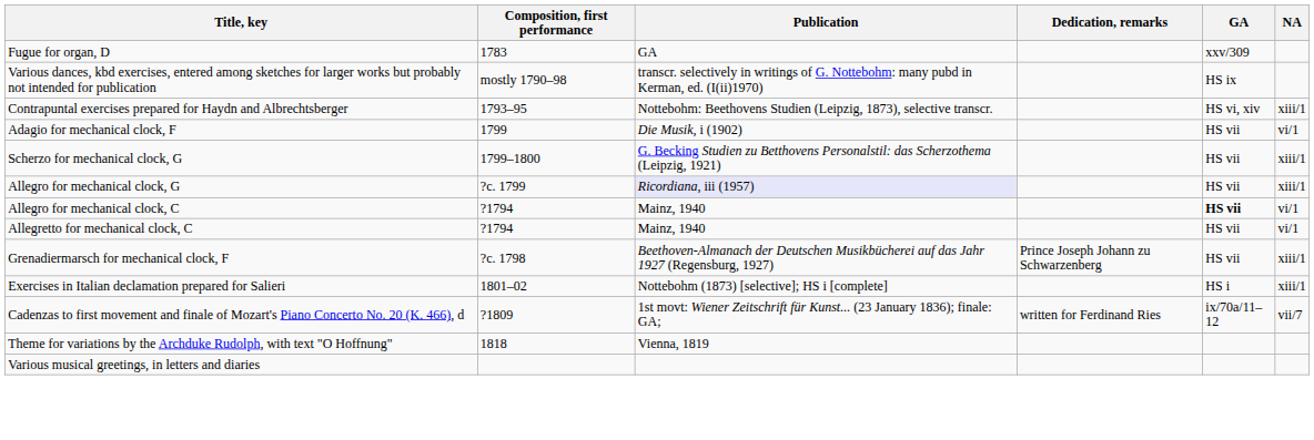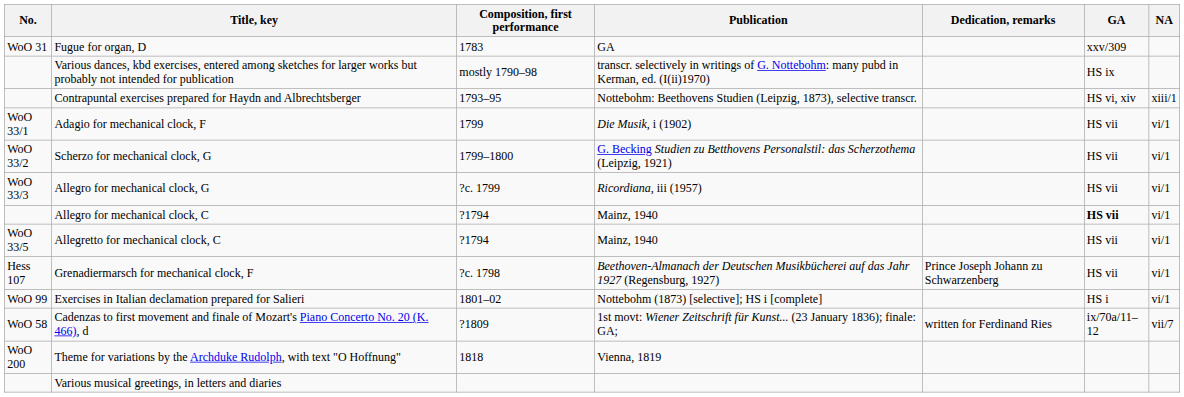+ column: No. | WoO 31 | WoO 33/1 | WoO 33/2 | WoO 33/3 | WoO 33/5 | Hess 107 | WoO 99 | WoO 58 | WoO 200
Scherzo for mechanical clock, G | NA: xiii/1 -> vi/1
Allegro for mechanical clock, G | Publication: lavender background -> no background
Allegro for mechanical clock, G | NA: xiii/1 -> vi/1
Grenadiermarsch for mechanical clock, F | NA: xiii/1 -> vi/1
Exercises in Italian declamation prepared for Salieri | NA: xiii/1 -> vi/1
